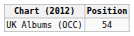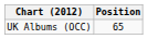UK Albums (OCC) | Position: 54 -> 65
